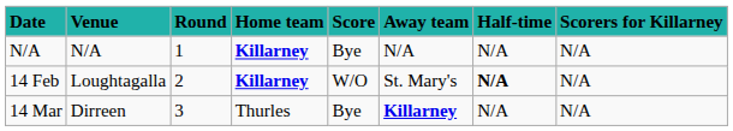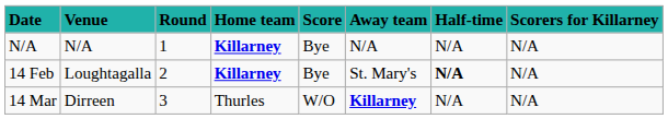14 Feb | Score: W/O -> Bye
14 Mar | Score: Bye -> W/O
